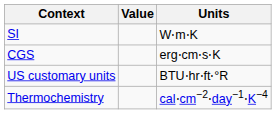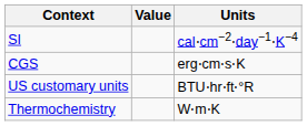SI | Units: W⋅m⋅K -> cal⋅cm−2⋅day−1⋅K−4
Thermochemistry | Units: cal⋅cm−2⋅day−1⋅K−4 -> W⋅m⋅K
